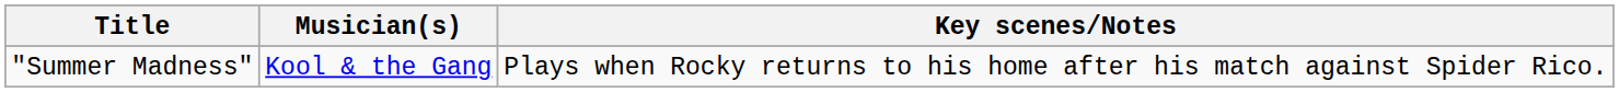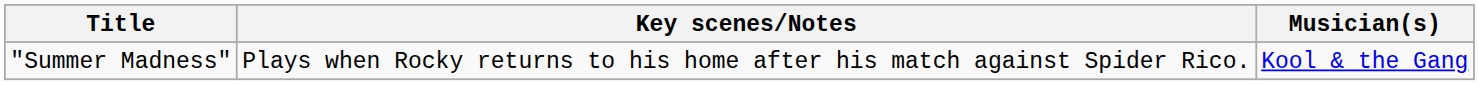columns swapped: Musician(s) <-> Key scenes/Notes
